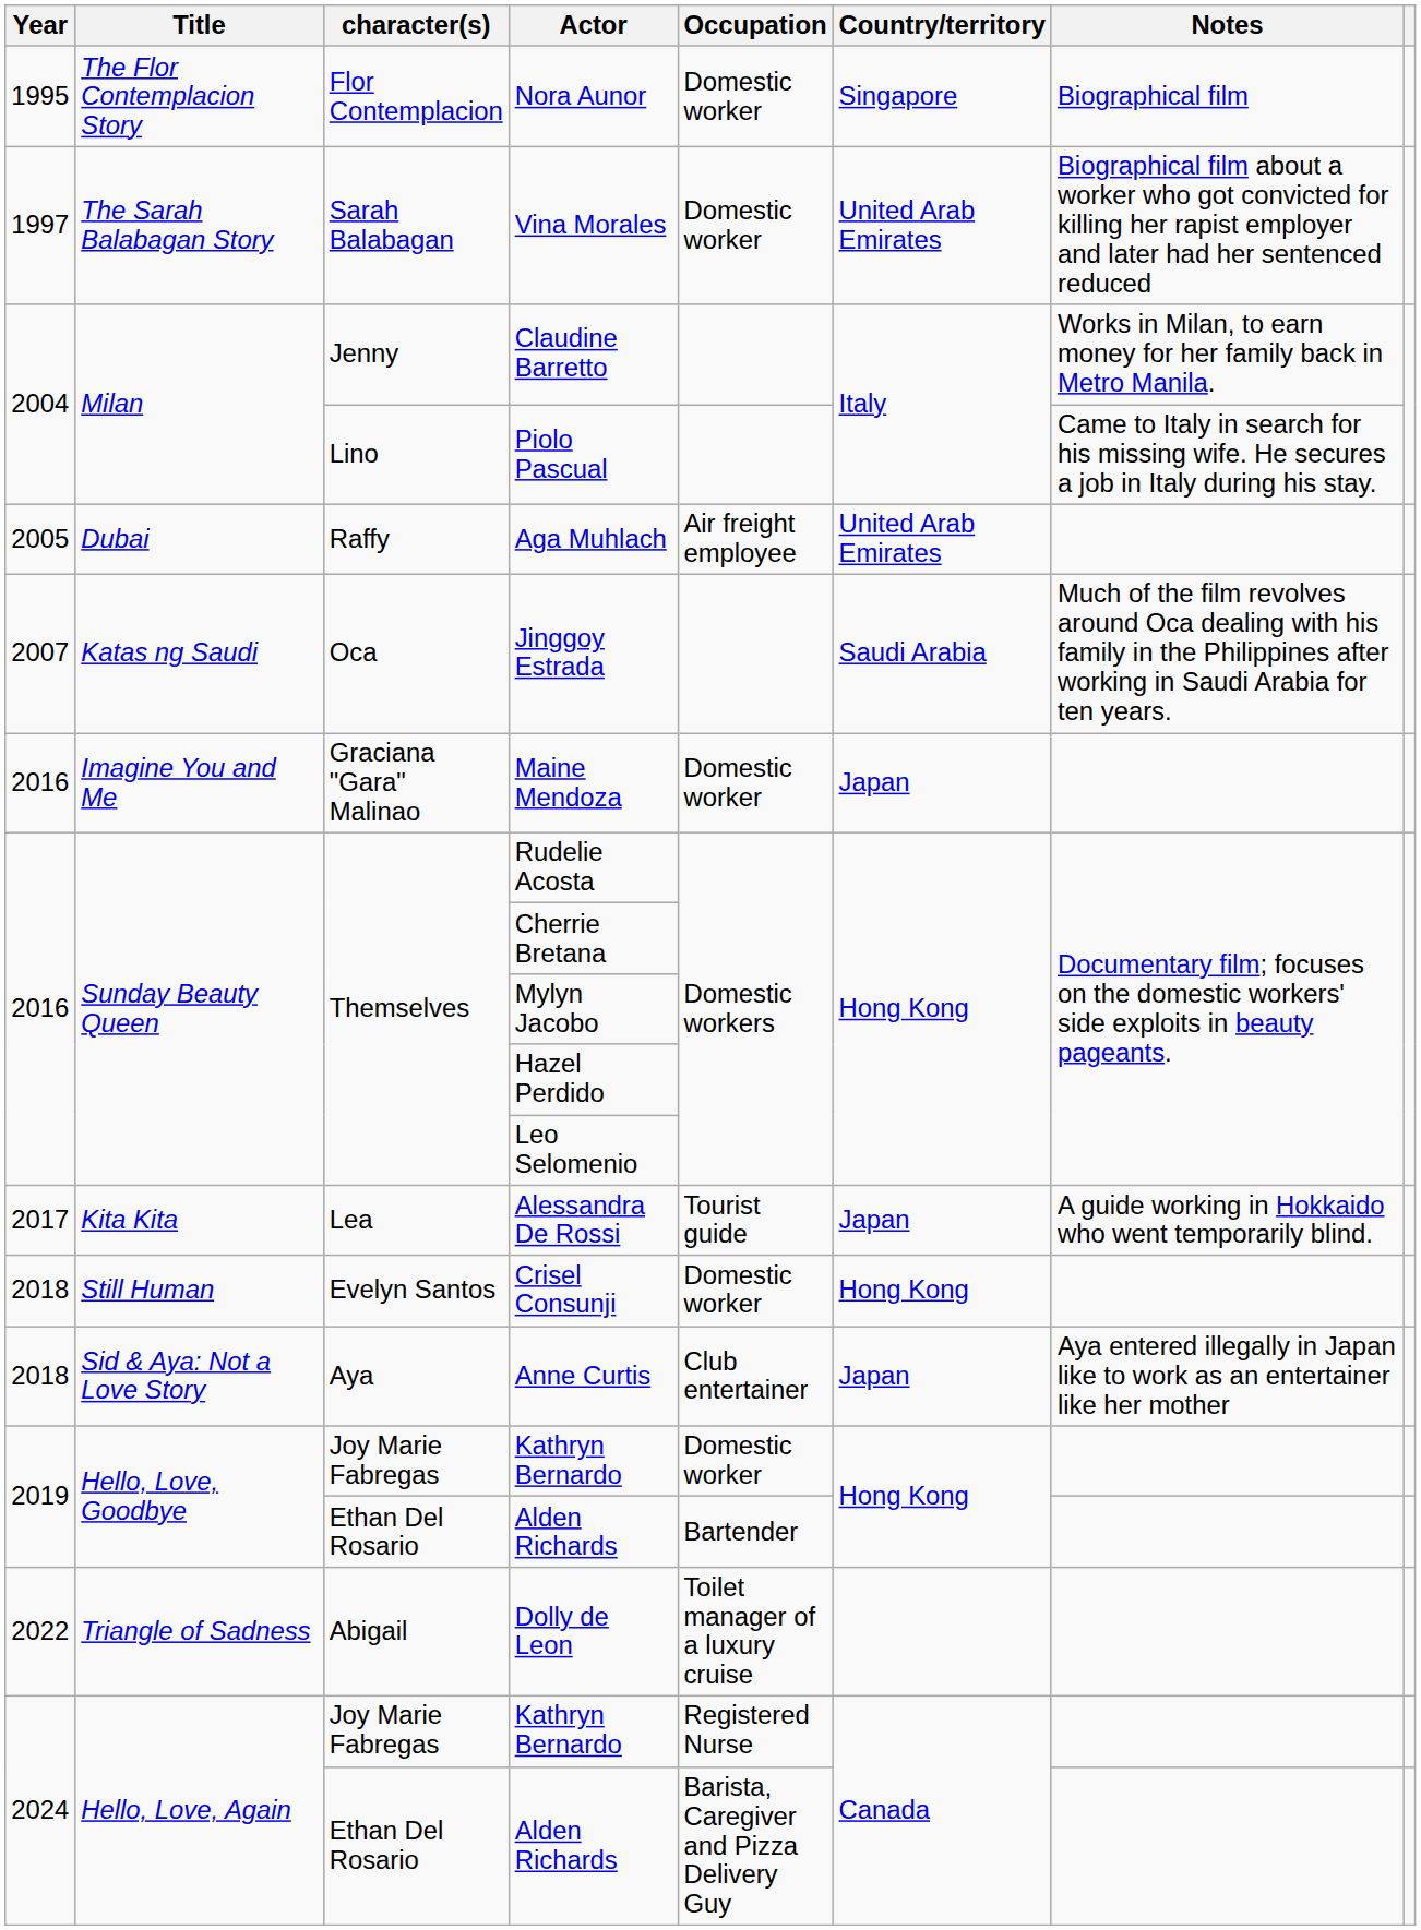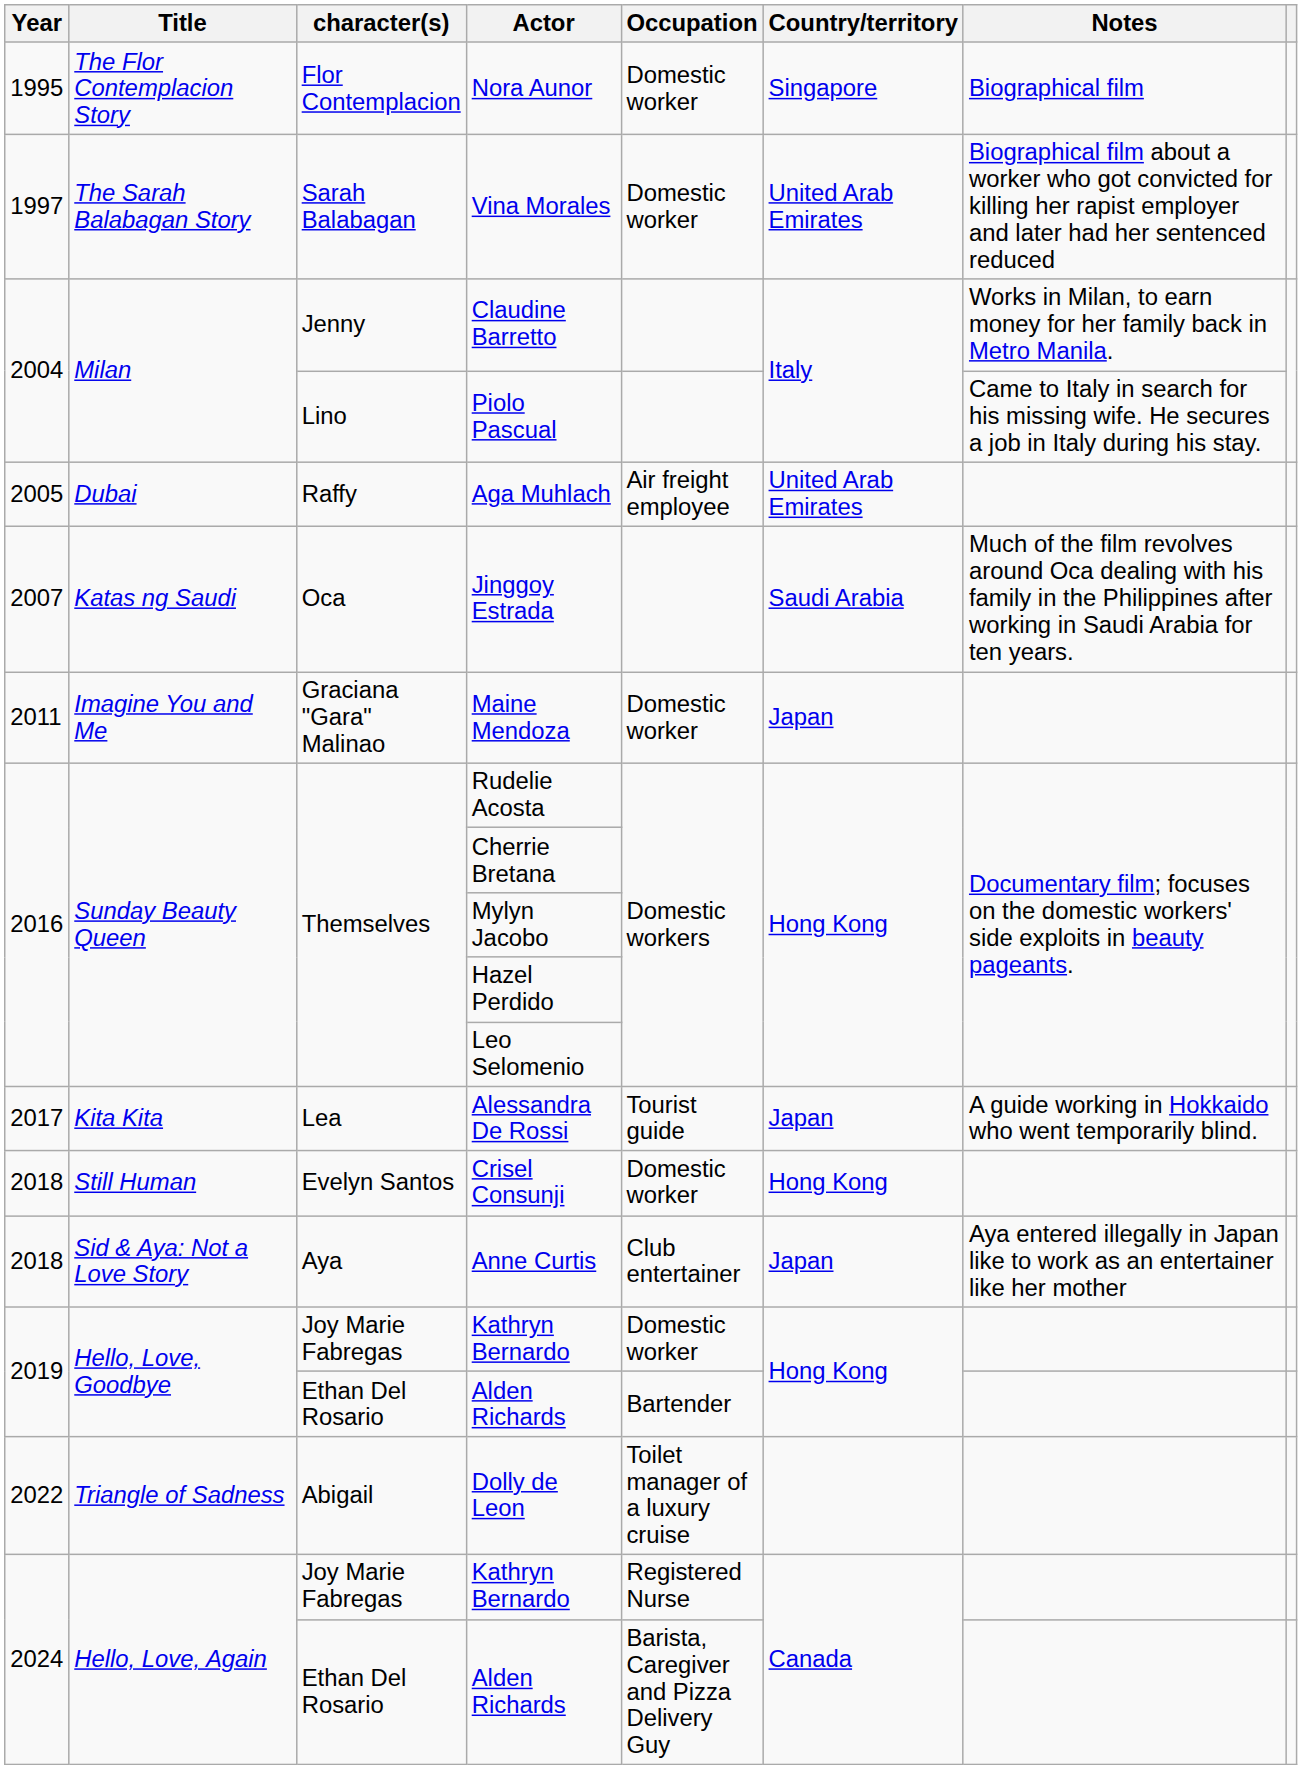Maine Mendoza | Year: 2016 -> 2011
